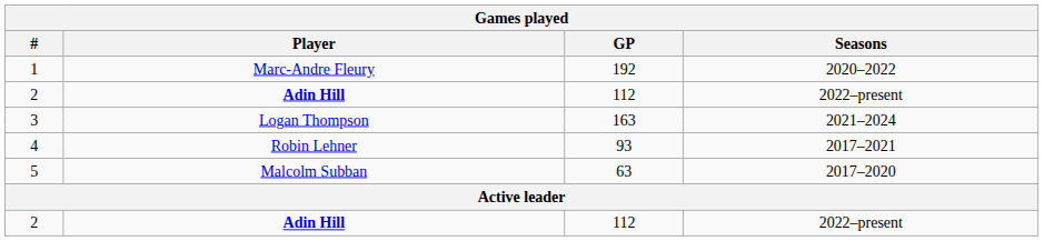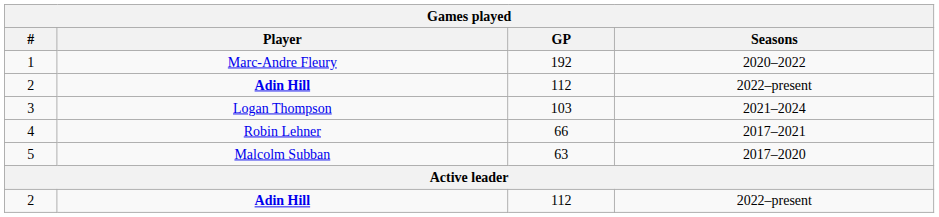3 | GP: 163 -> 103
4 | GP: 93 -> 66
